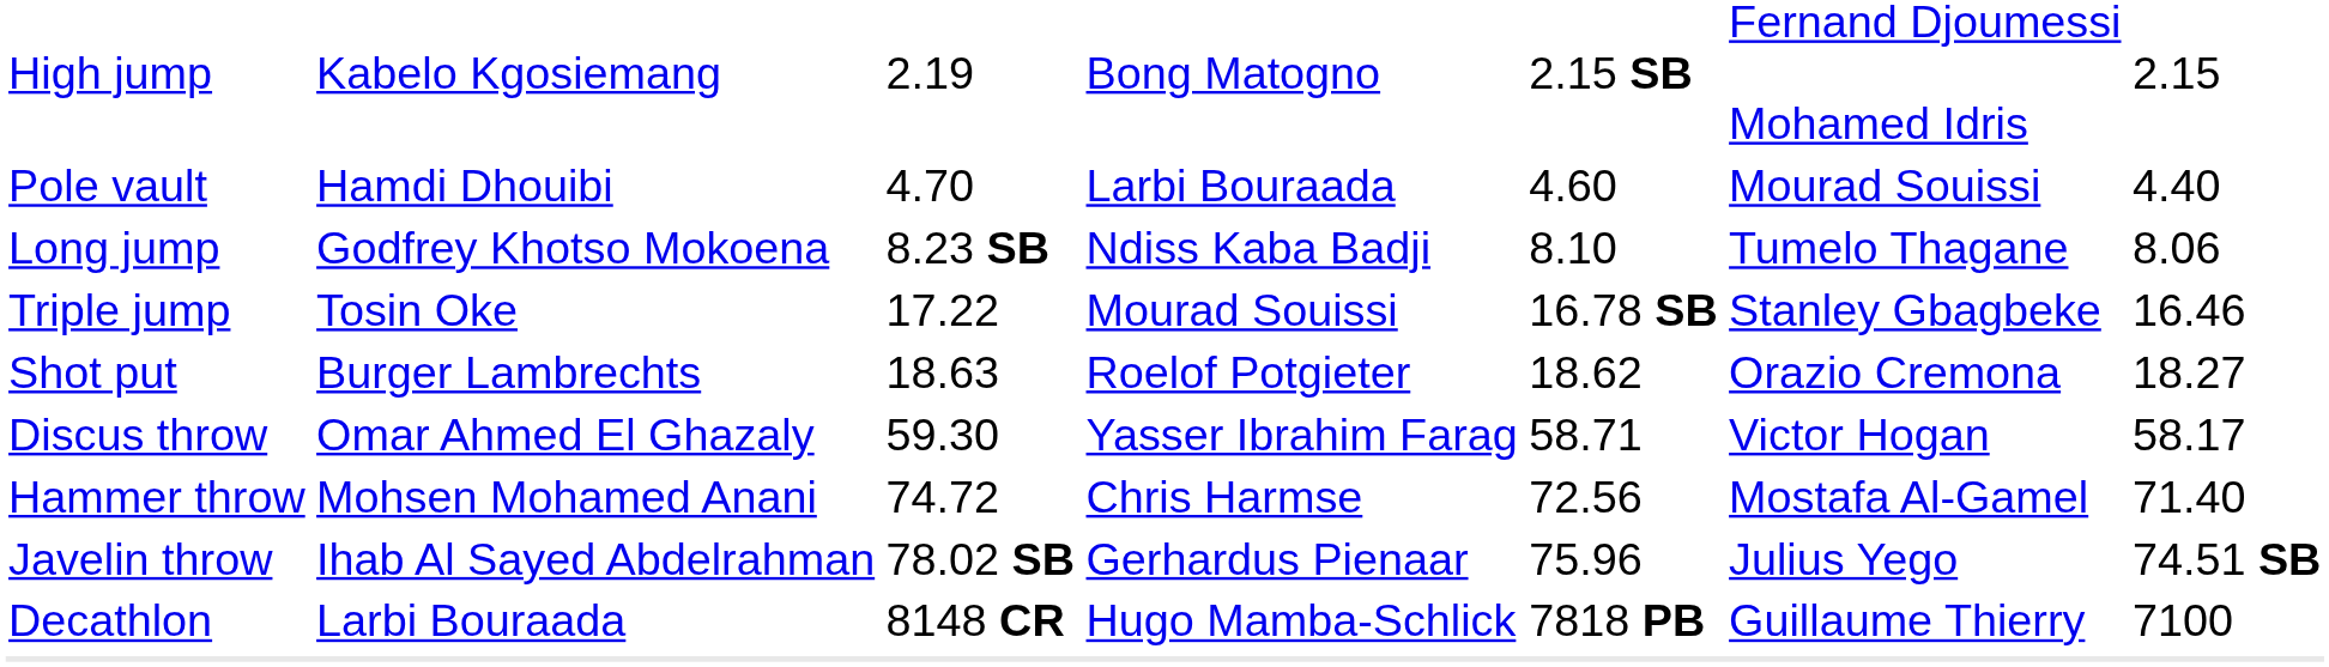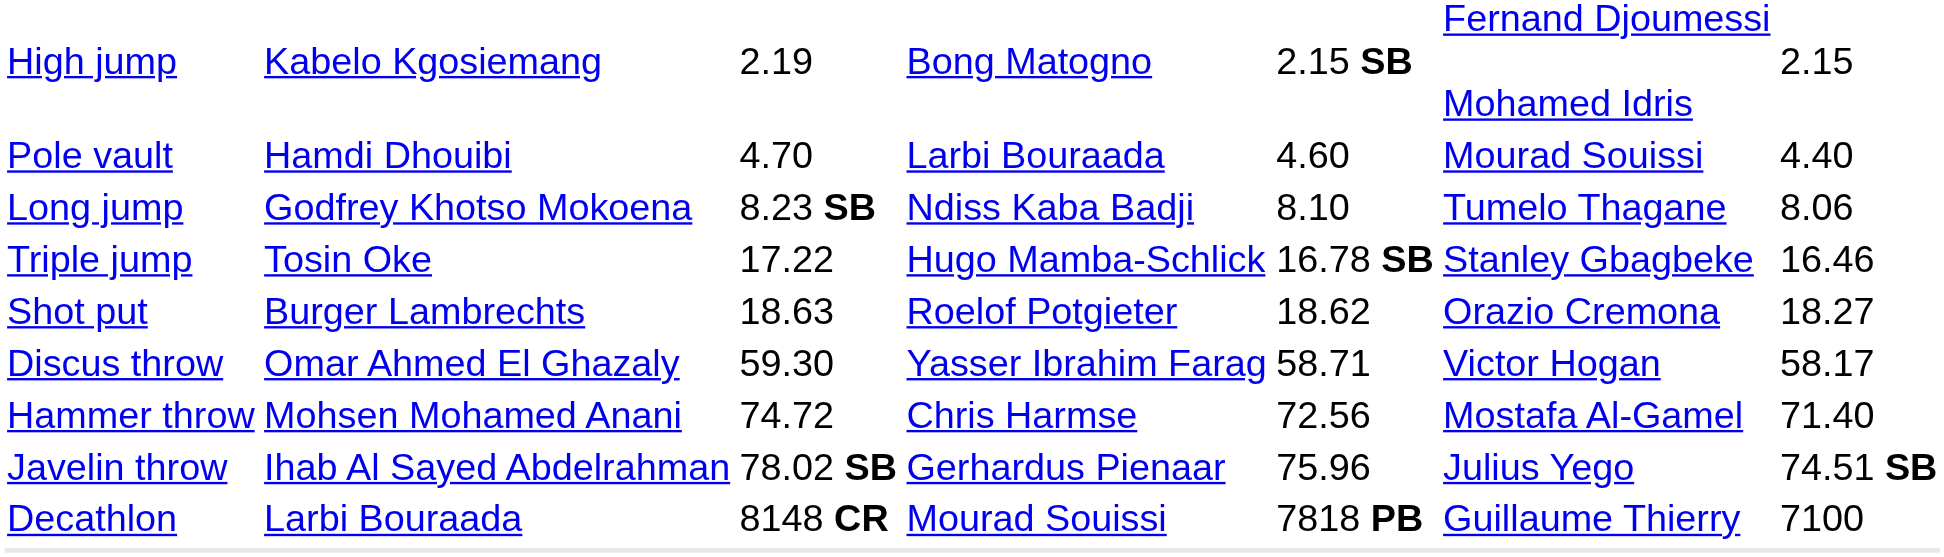Triple jump | column 4: Mourad Souissi -> Hugo Mamba-Schlick
Decathlon | column 4: Hugo Mamba-Schlick -> Mourad Souissi
